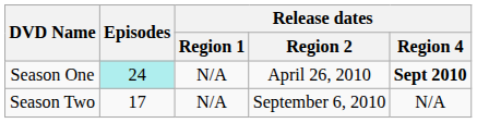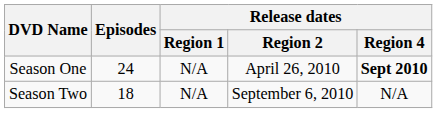Season One | Episodes: paleturquoise background -> no background
Season Two | Episodes: 17 -> 18
